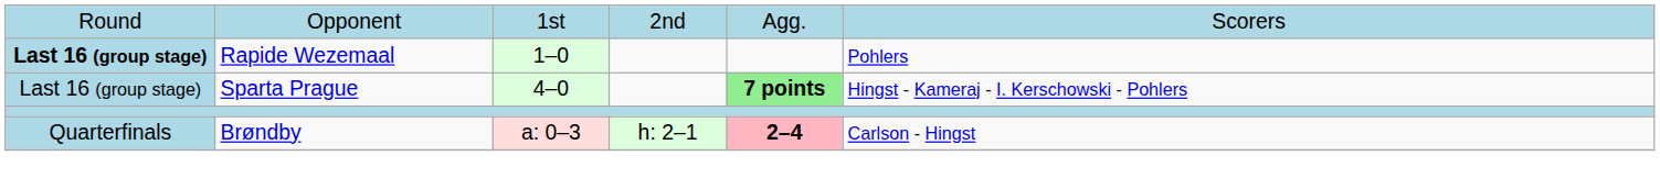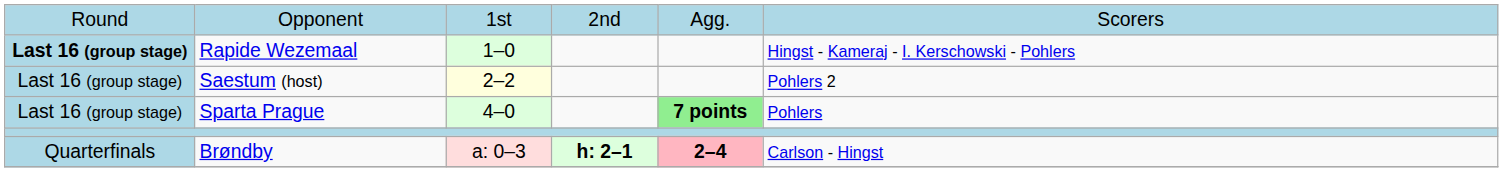Rapide Wezemaal | column 6: Pohlers -> Hingst - Kameraj - I. Kerschowski - Pohlers
+ row: Last 16 (group stage) | Saestum (host) | 2–2 | Pohlers 2
Sparta Prague | column 6: Hingst - Kameraj - I. Kerschowski - Pohlers -> Pohlers
Brøndby | column 4: normal -> bold
